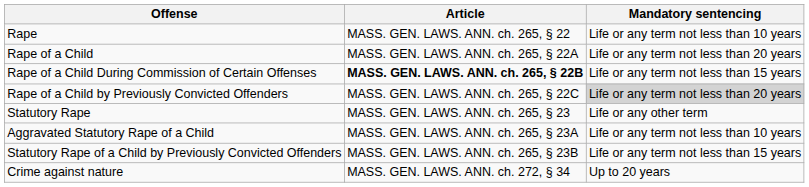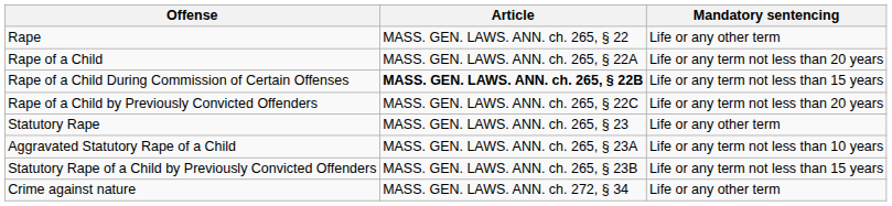Rape | Mandatory sentencing: Life or any term not less than 10 years -> Life or any other term
Rape of a Child by Previously Convicted Offenders | Mandatory sentencing: lightgrey background -> no background
Crime against nature | Mandatory sentencing: Up to 20 years -> Life or any other term
